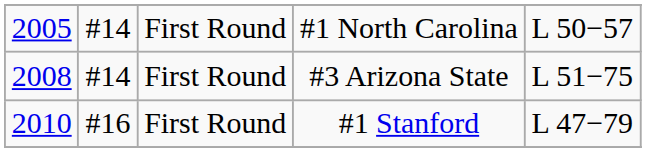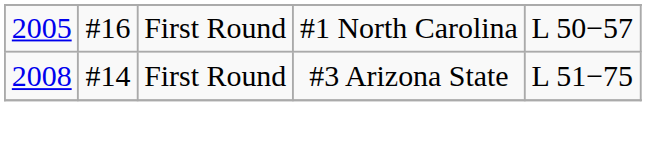#1 North Carolina | column 2: #14 -> #16
- row: 2010 | #16 | First Round | #1 Stanford | L 47−79
